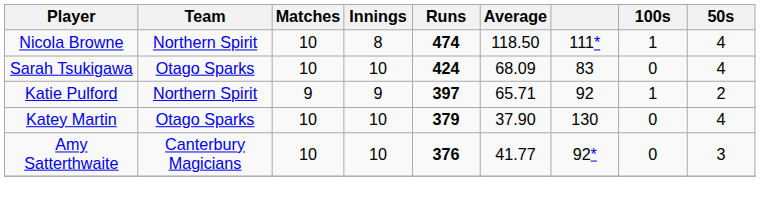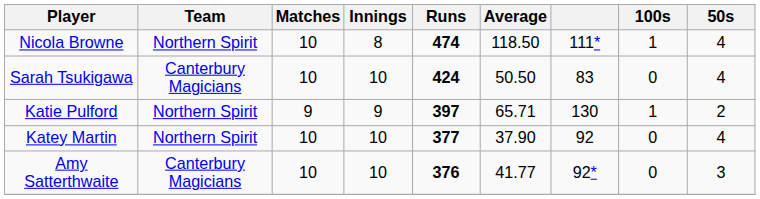Sarah Tsukigawa | Team: Otago Sparks -> Canterbury Magicians
Sarah Tsukigawa | Average: 68.09 -> 50.50
Katie Pulford | column 7: 92 -> 130
Katey Martin | Team: Otago Sparks -> Northern Spirit
Katey Martin | Runs: 379 -> 377
Katey Martin | column 7: 130 -> 92
